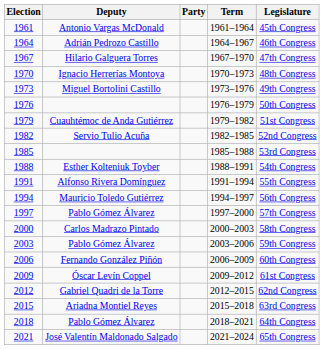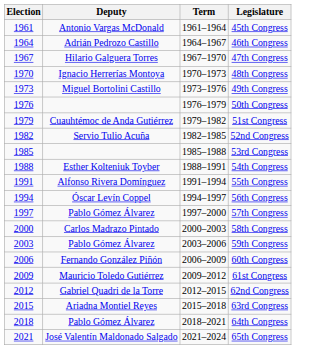- column: Party
1994 | Deputy: Mauricio Toledo Gutiérrez -> Óscar Levín Coppel
2009 | Deputy: Óscar Levín Coppel -> Mauricio Toledo Gutiérrez
